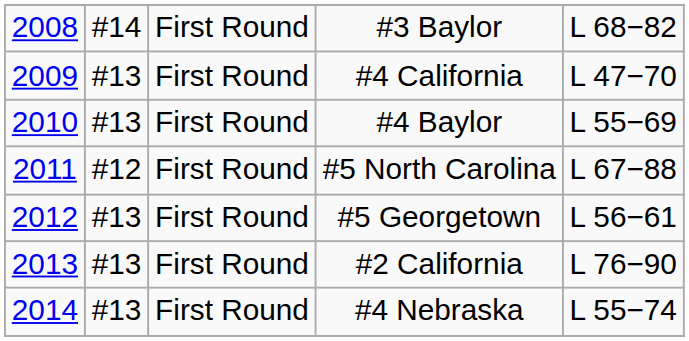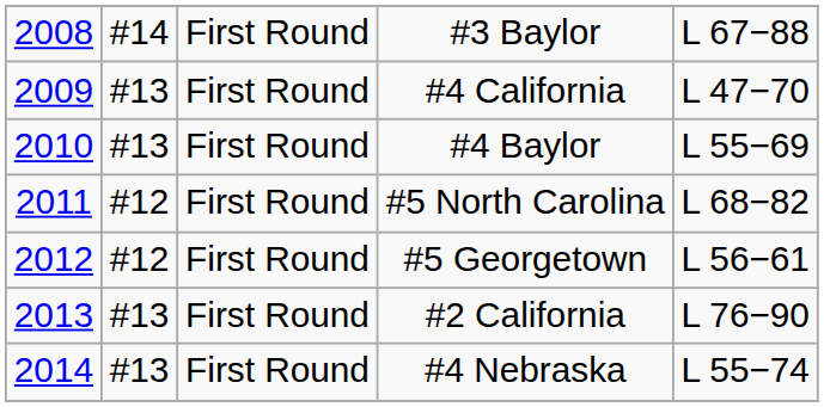#3 Baylor | column 5: L 68−82 -> L 67−88
#5 North Carolina | column 5: L 67−88 -> L 68−82
#5 Georgetown | column 2: #13 -> #12
